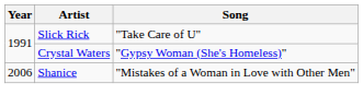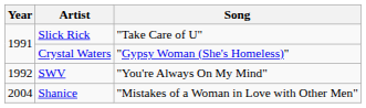+ row: 1992 | SWV | "You're Always On My Mind"
Shanice | Year: 2006 -> 2004
